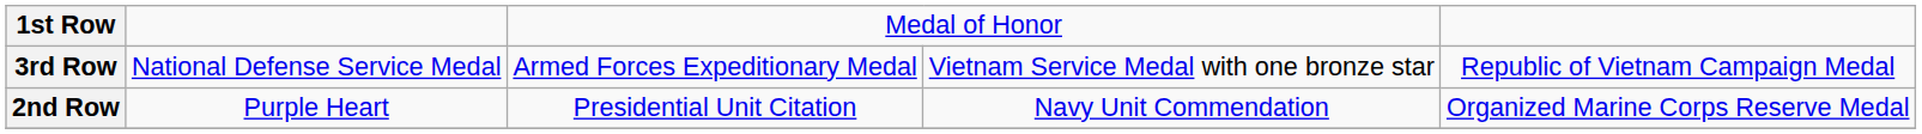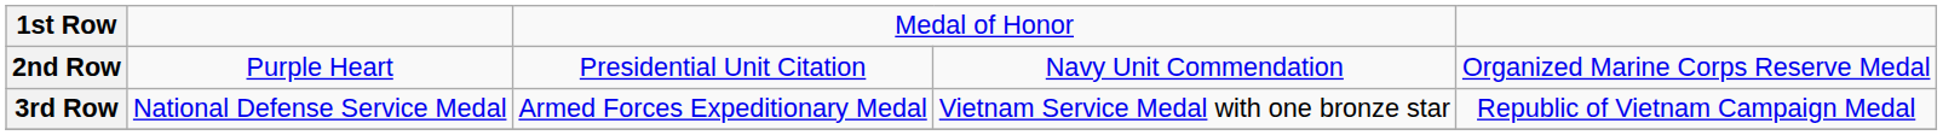rows swapped: 2nd Row <-> 3rd Row
